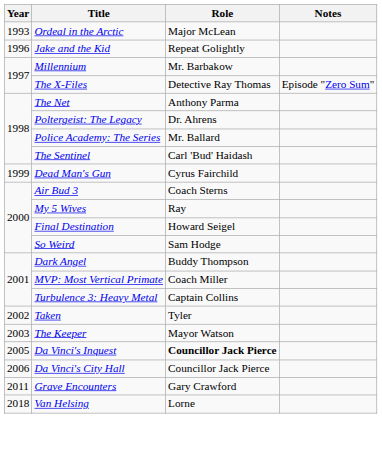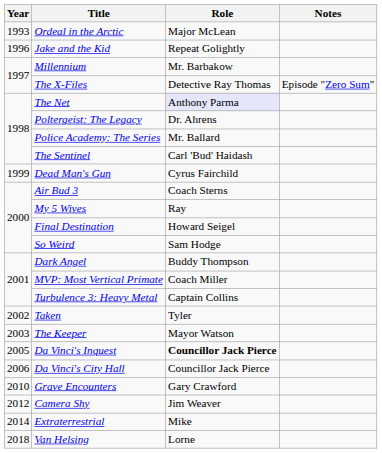The Net | Role: no background -> lavender background
Grave Encounters | Year: 2011 -> 2010
+ row: 2012 | Camera Shy | Jim Weaver
+ row: 2014 | Extraterrestrial | Mike
